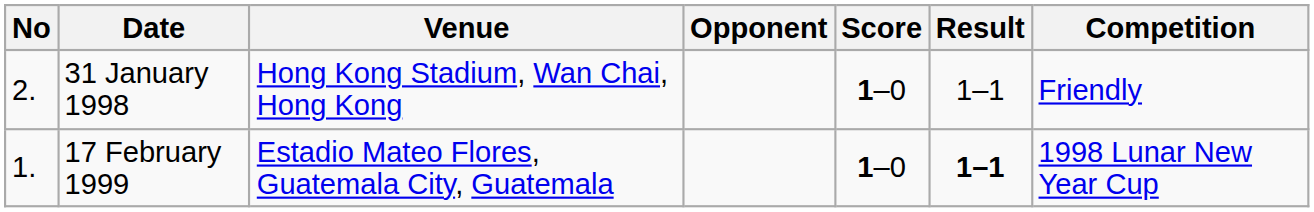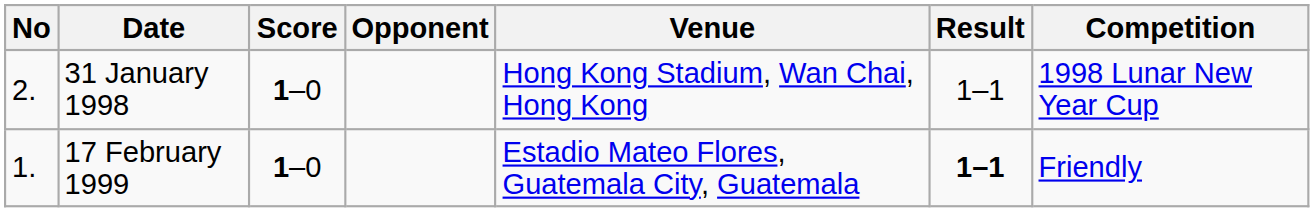columns swapped: Venue <-> Score
31 January 1998 | Competition: Friendly -> 1998 Lunar New Year Cup
17 February 1999 | Competition: 1998 Lunar New Year Cup -> Friendly
